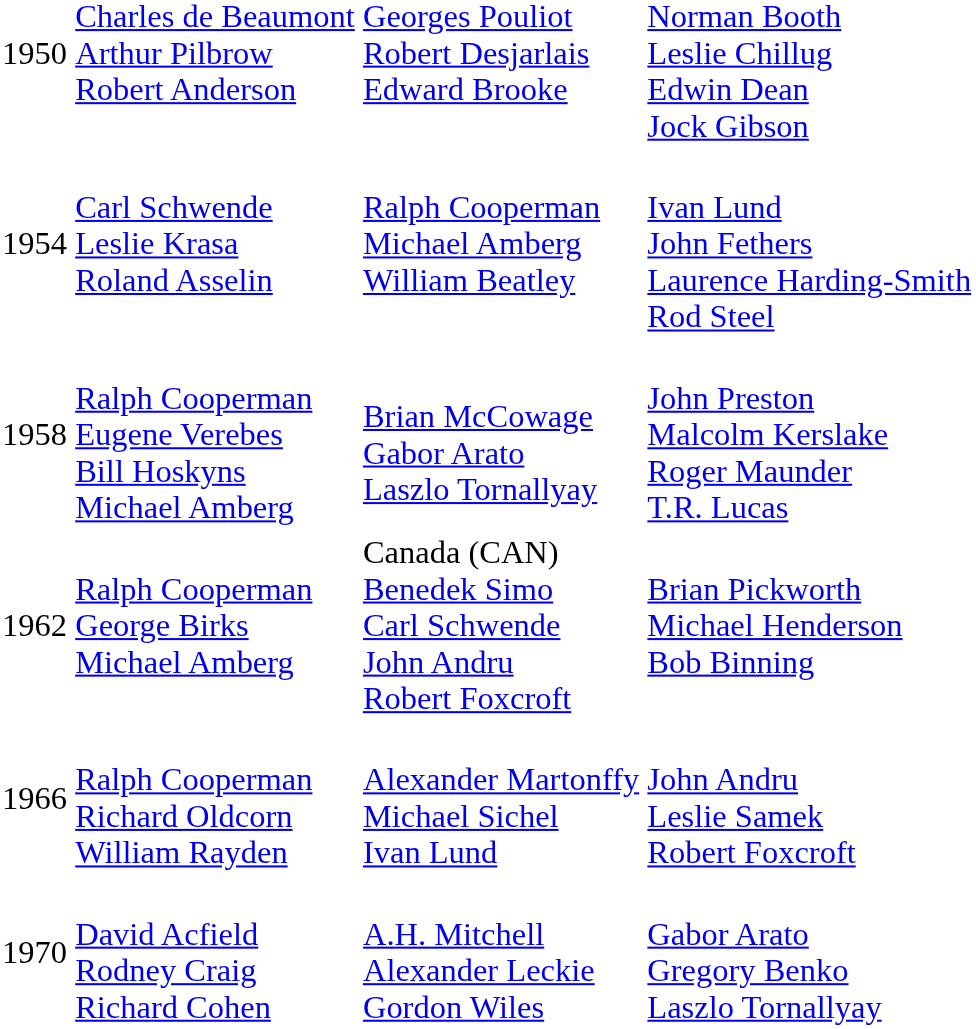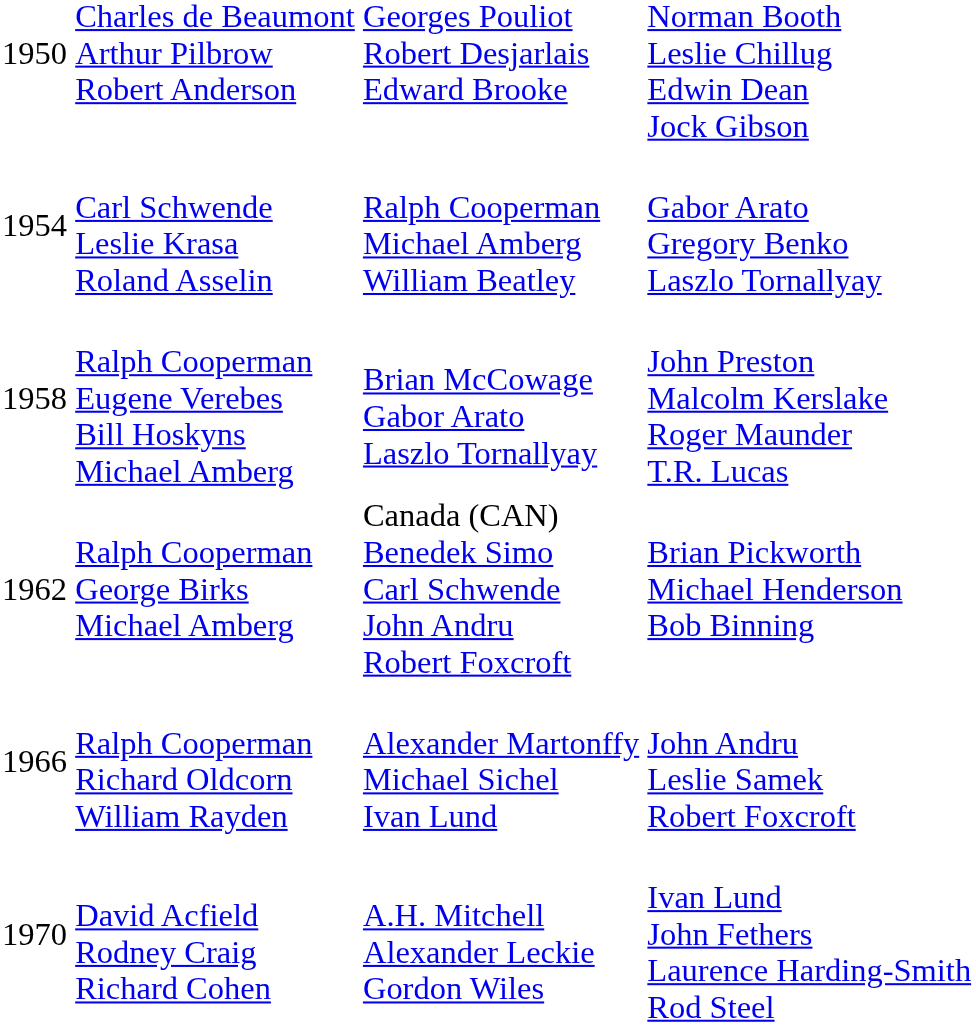Carl Schwende Leslie Krasa Roland Asselin | column 4: Ivan Lund John Fethers Laurence Harding-Smith Rod Steel -> Gabor Arato Gregory Benko Laszlo Tornallyay
David Acfield Rodney Craig Richard Cohen | column 4: Gabor Arato Gregory Benko Laszlo Tornallyay -> Ivan Lund John Fethers Laurence Harding-Smith Rod Steel
